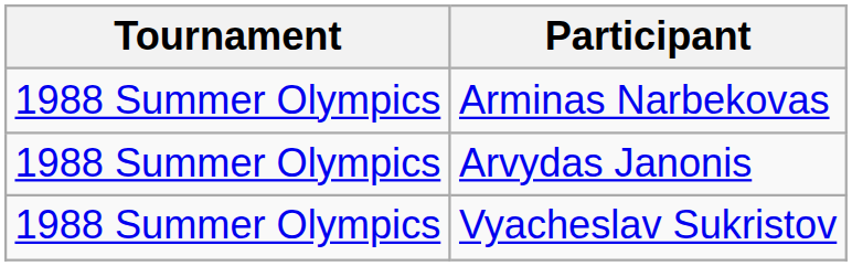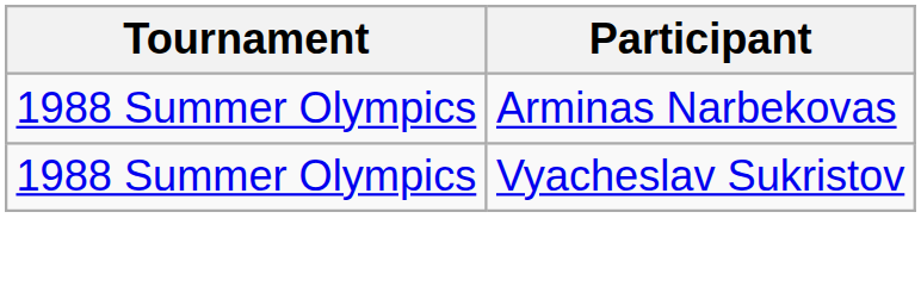- row: 1988 Summer Olympics | Arvydas Janonis
